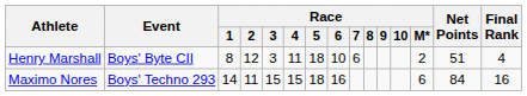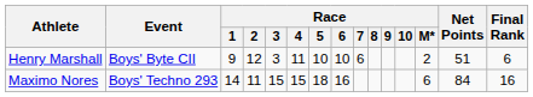Henry Marshall | Race / 1: 8 -> 9
Henry Marshall | Race / 5: 18 -> 10
Henry Marshall | Final Rank: 4 -> 6
